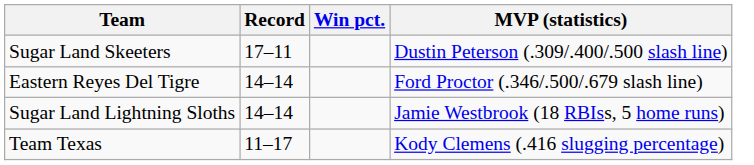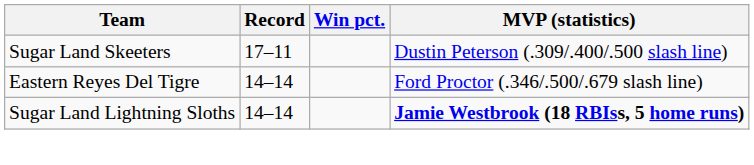Sugar Land Lightning Sloths | MVP (statistics): normal -> bold
- row: Team Texas | 11–17 | Kody Clemens (.416 slugging percentage)
